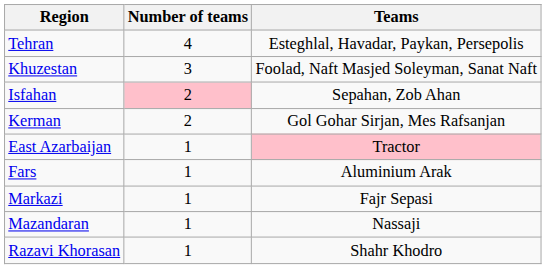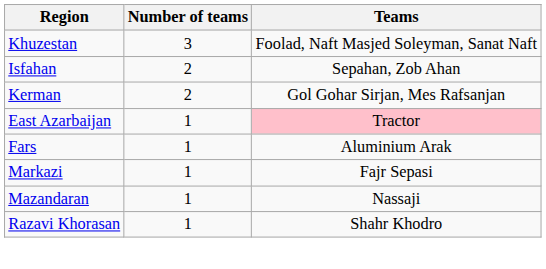- row: Tehran | 4 | Esteghlal, Havadar, Paykan, Persepolis
Isfahan | Number of teams: pink background -> no background
